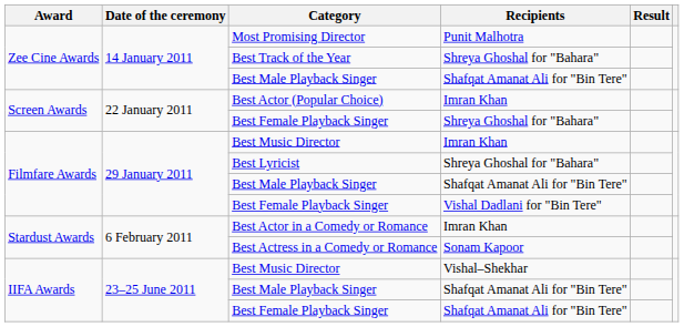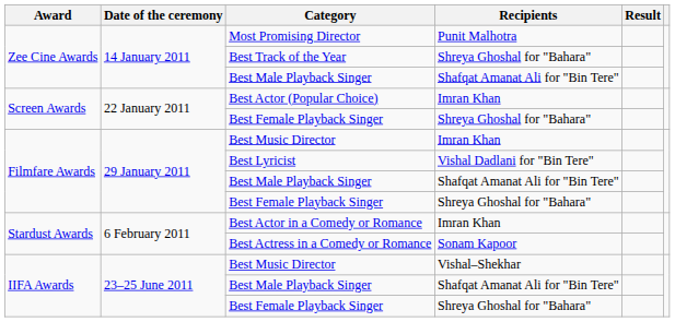Best Lyricist | Recipients: Shreya Ghoshal for "Bahara" -> Vishal Dadlani for "Bin Tere"
Filmfare Awards / Best Female Playback Singer | Recipients: Vishal Dadlani for "Bin Tere" -> Shreya Ghoshal for "Bahara"
IIFA Awards / Best Female Playback Singer | Recipients: Shafqat Amanat Ali for "Bin Tere" -> Shreya Ghoshal for "Bahara"
